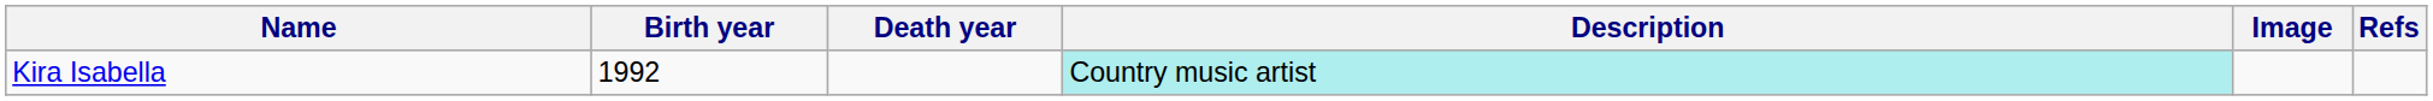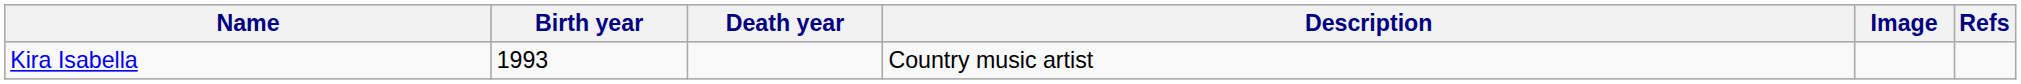Kira Isabella | Birth year: 1992 -> 1993
Kira Isabella | Description: paleturquoise background -> no background
